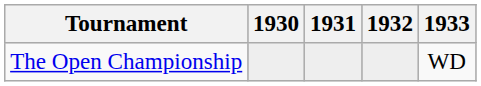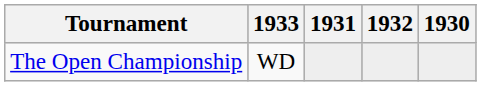columns swapped: 1930 <-> 1933
